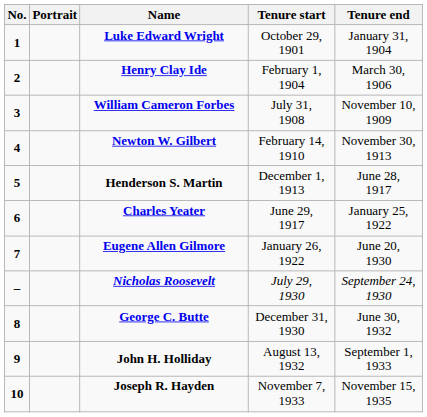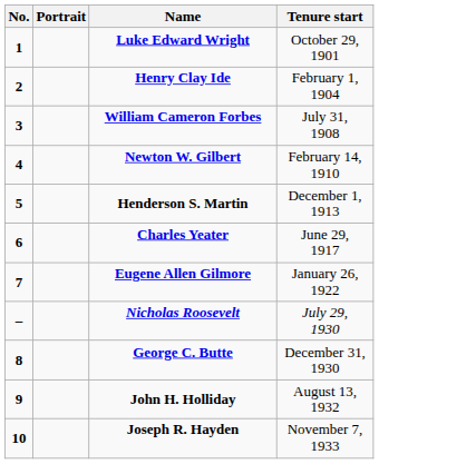- column: Tenure end | January 31, 1904 | March 30, 1906 | November 10, 1909 | November 30, 1913 | June 28, 1917 | January 25, 1922 | June 20, 1930 | September 24, 1930 | June 30, 1932 | September 1, 1933 | November 15, 1935
